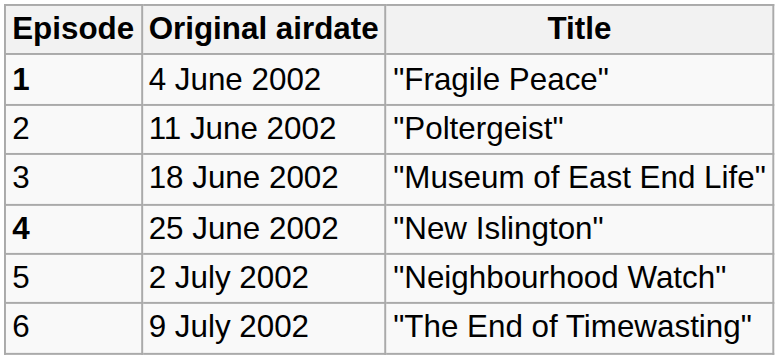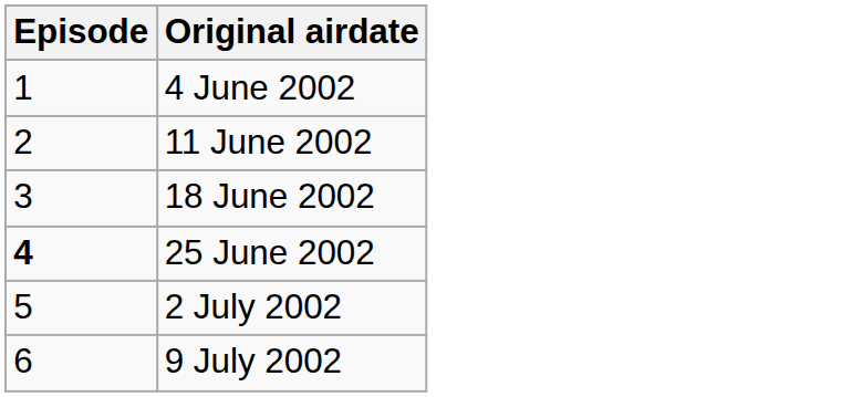- column: Title | "Fragile Peace" | "Poltergeist" | "Museum of East End Life" | "New Islington" | "Neighbourhood Watch" | "The End of Timewasting"
4 June 2002 | Episode: bold -> normal
